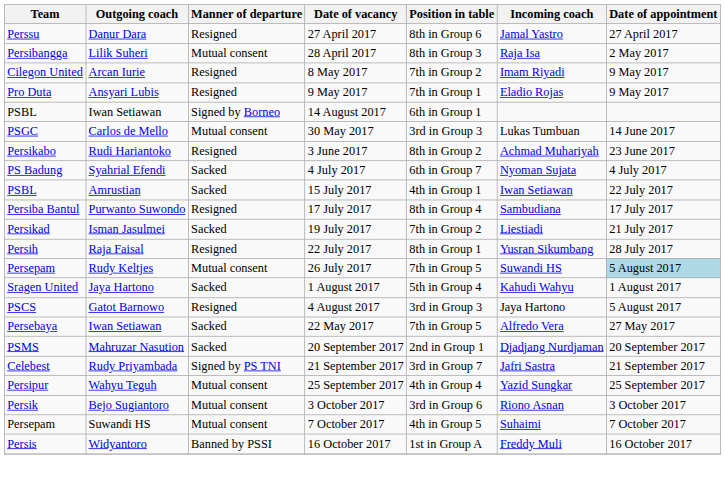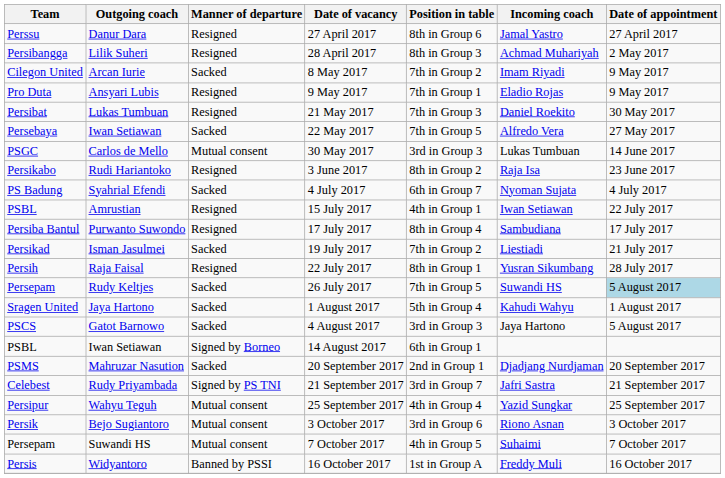28 April 2017 | Manner of departure: Mutual consent -> Resigned
28 April 2017 | Incoming coach: Raja Isa -> Achmad Muhariyah
8 May 2017 | Manner of departure: Resigned -> Sacked
+ row: Persibat | Lukas Tumbuan | Resigned | 21 May 2017 | 7th in Group 3 | Daniel Roekito | 30 May 2017
rows swapped: 22 May 2017 <-> 14 August 2017
3 June 2017 | Incoming coach: Achmad Muhariyah -> Raja Isa
15 July 2017 | Manner of departure: Sacked -> Resigned
26 July 2017 | Manner of departure: Mutual consent -> Sacked
4 August 2017 | Manner of departure: Resigned -> Sacked
